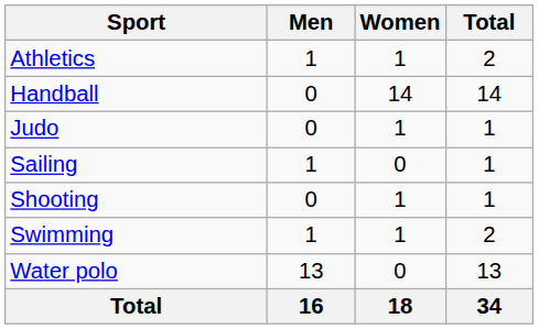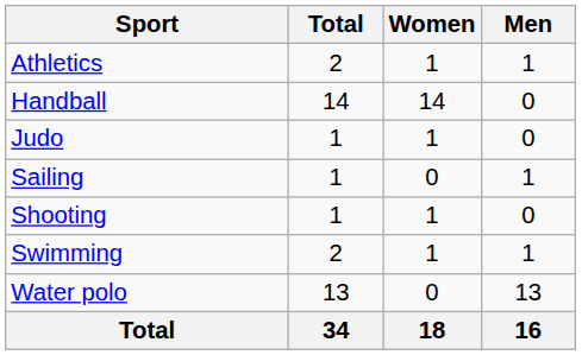columns swapped: Men <-> Total
